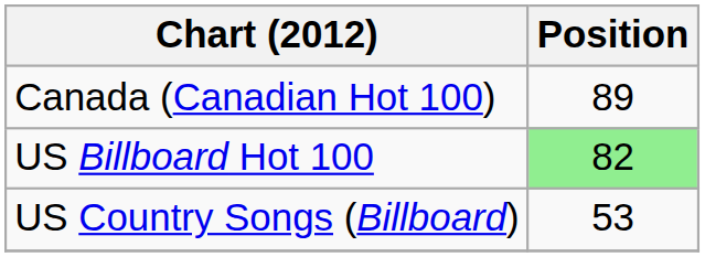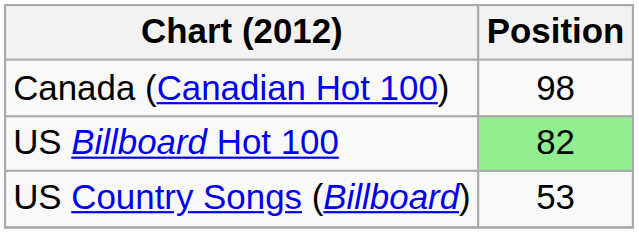Canada (Canadian Hot 100) | Position: 89 -> 98
